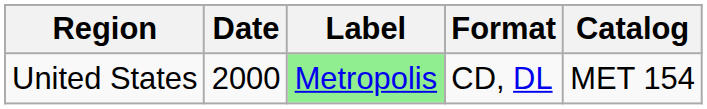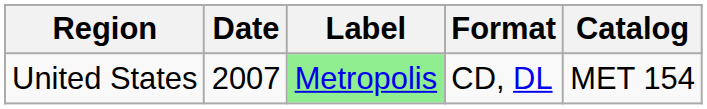United States | Date: 2000 -> 2007
